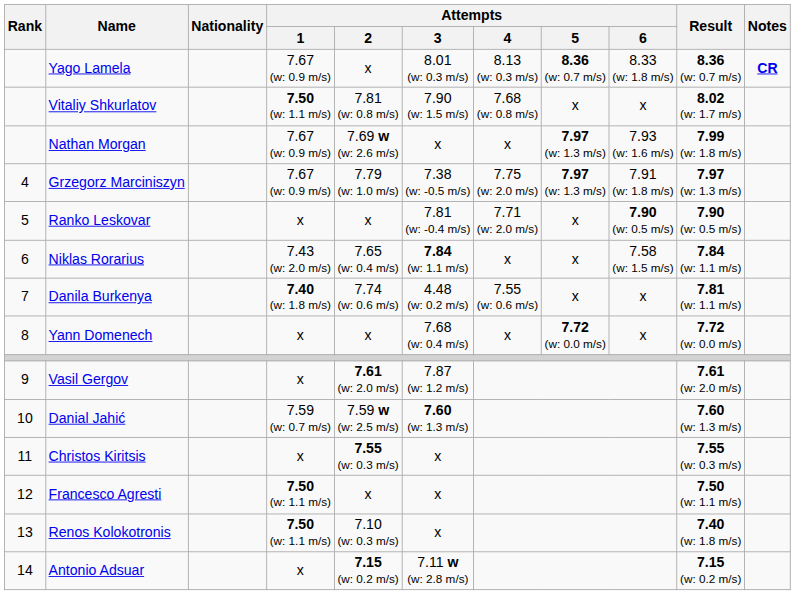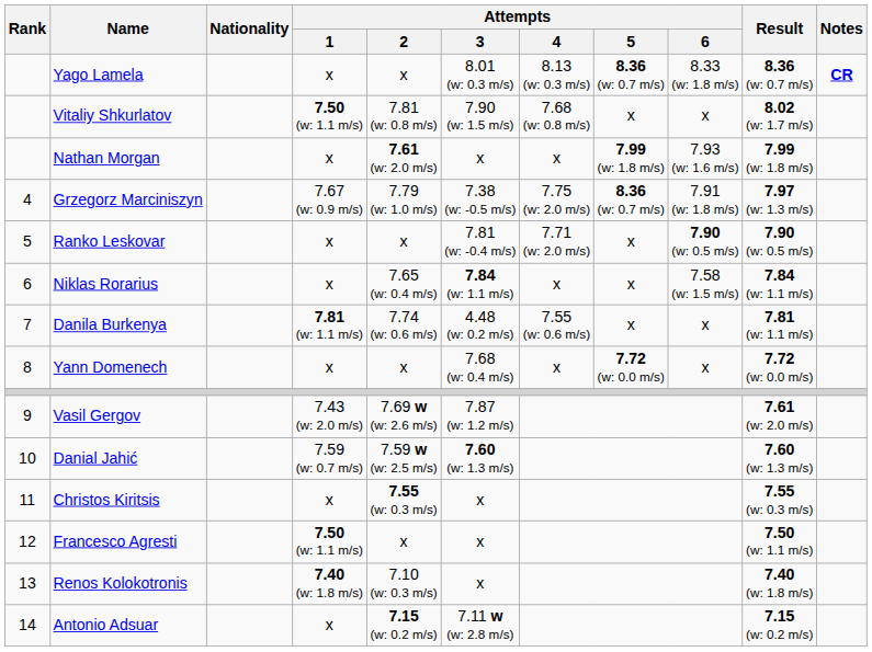Yago Lamela | Attempts / 1: 7.67 (w: 0.9 m/s) -> x
Nathan Morgan | Attempts / 1: 7.67 (w: 0.9 m/s) -> x
Nathan Morgan | Attempts / 2: 7.69 w (w: 2.6 m/s) -> 7.61 (w: 2.0 m/s)
Nathan Morgan | Attempts / 5: 7.97 (w: 1.3 m/s) -> 7.99 (w: 1.8 m/s)
Grzegorz Marciniszyn | Attempts / 5: 7.97 (w: 1.3 m/s) -> 8.36 (w: 0.7 m/s)
Niklas Rorarius | Attempts / 1: 7.43 (w: 2.0 m/s) -> x
Danila Burkenya | Attempts / 1: 7.40 (w: 1.8 m/s) -> 7.81 (w: 1.1 m/s)
Vasil Gergov | Attempts / 1: x -> 7.43 (w: 2.0 m/s)
Vasil Gergov | Attempts / 2: 7.61 (w: 2.0 m/s) -> 7.69 w (w: 2.6 m/s)
Renos Kolokotronis | Attempts / 1: 7.50 (w: 1.1 m/s) -> 7.40 (w: 1.8 m/s)
